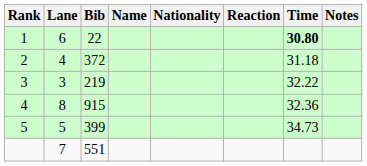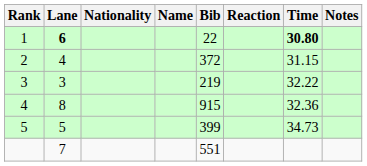columns swapped: Bib <-> Nationality
1 | Lane: normal -> bold
2 | Time: 31.18 -> 31.15
